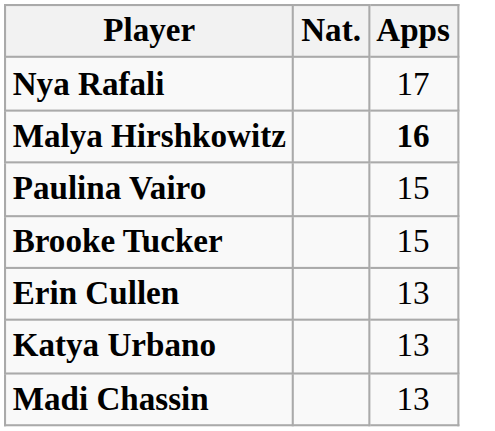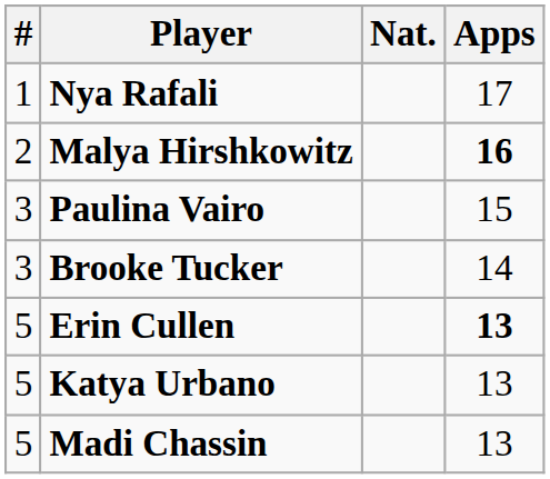+ column: # | 1 | 2 | 3 | 3 | 5 | 5 | 5
Brooke Tucker | Apps: 15 -> 14
Erin Cullen | Apps: normal -> bold
